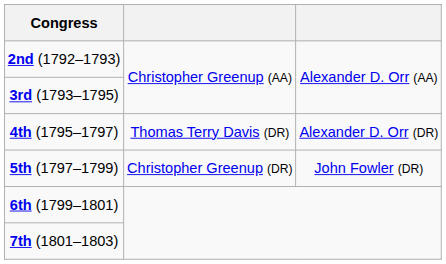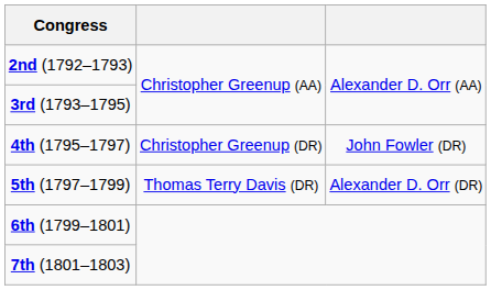4th (1795–1797) | column 2: Thomas Terry Davis (DR) -> Christopher Greenup (DR)
4th (1795–1797) | column 3: Alexander D. Orr (DR) -> John Fowler (DR)
5th (1797–1799) | column 2: Christopher Greenup (DR) -> Thomas Terry Davis (DR)
5th (1797–1799) | column 3: John Fowler (DR) -> Alexander D. Orr (DR)
